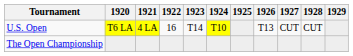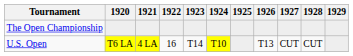rows swapped: U.S. Open <-> The Open Championship
